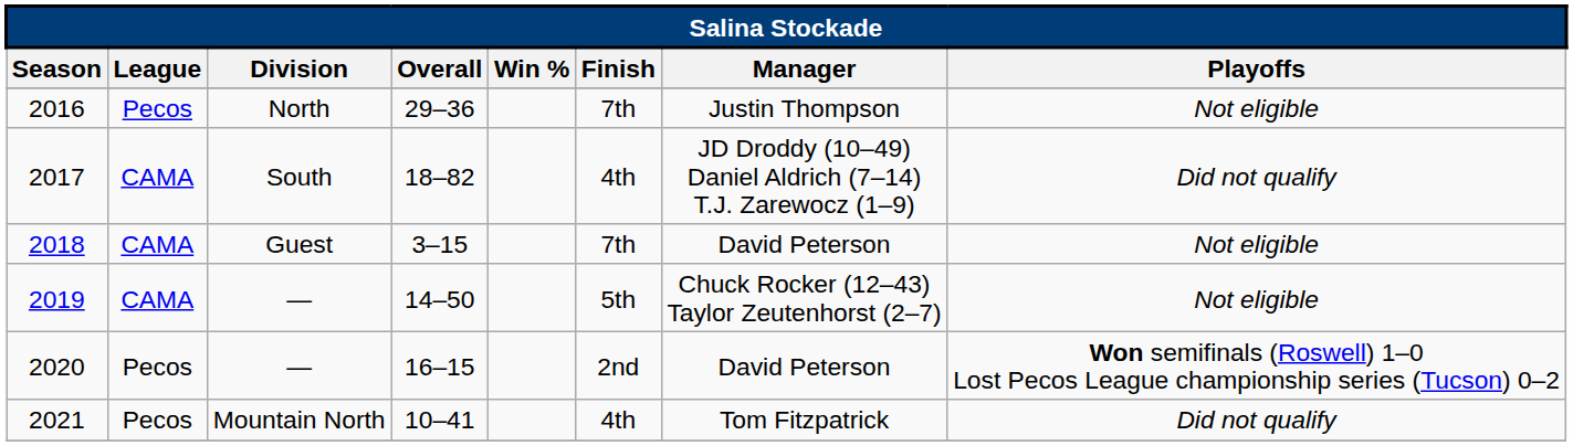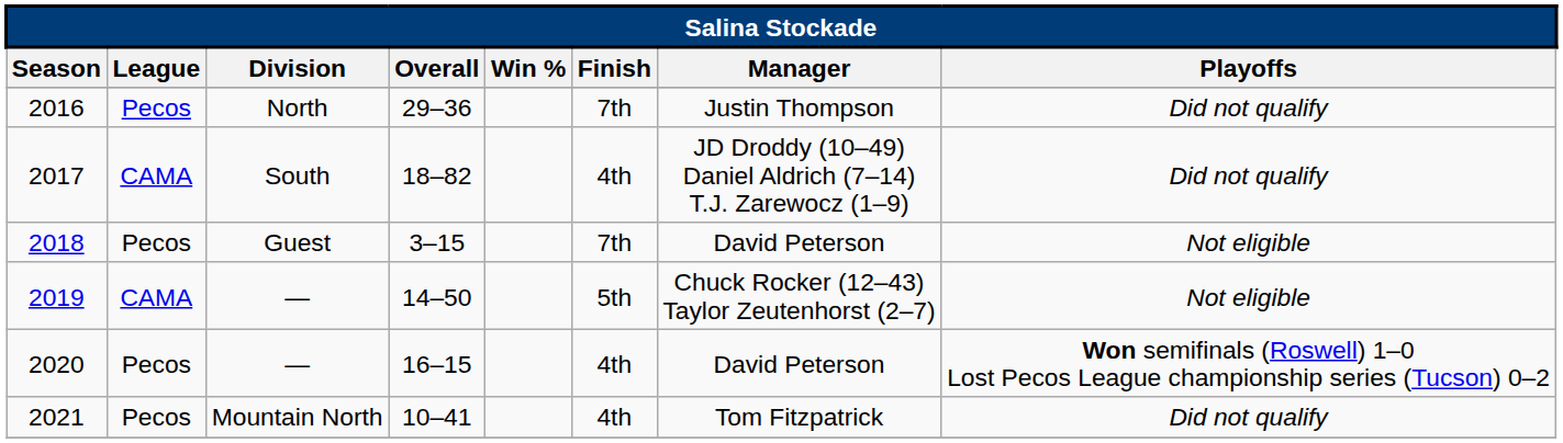2016 | Playoffs: Not eligible -> Did not qualify
2018 | League: CAMA -> Pecos
2020 | Finish: 2nd -> 4th
